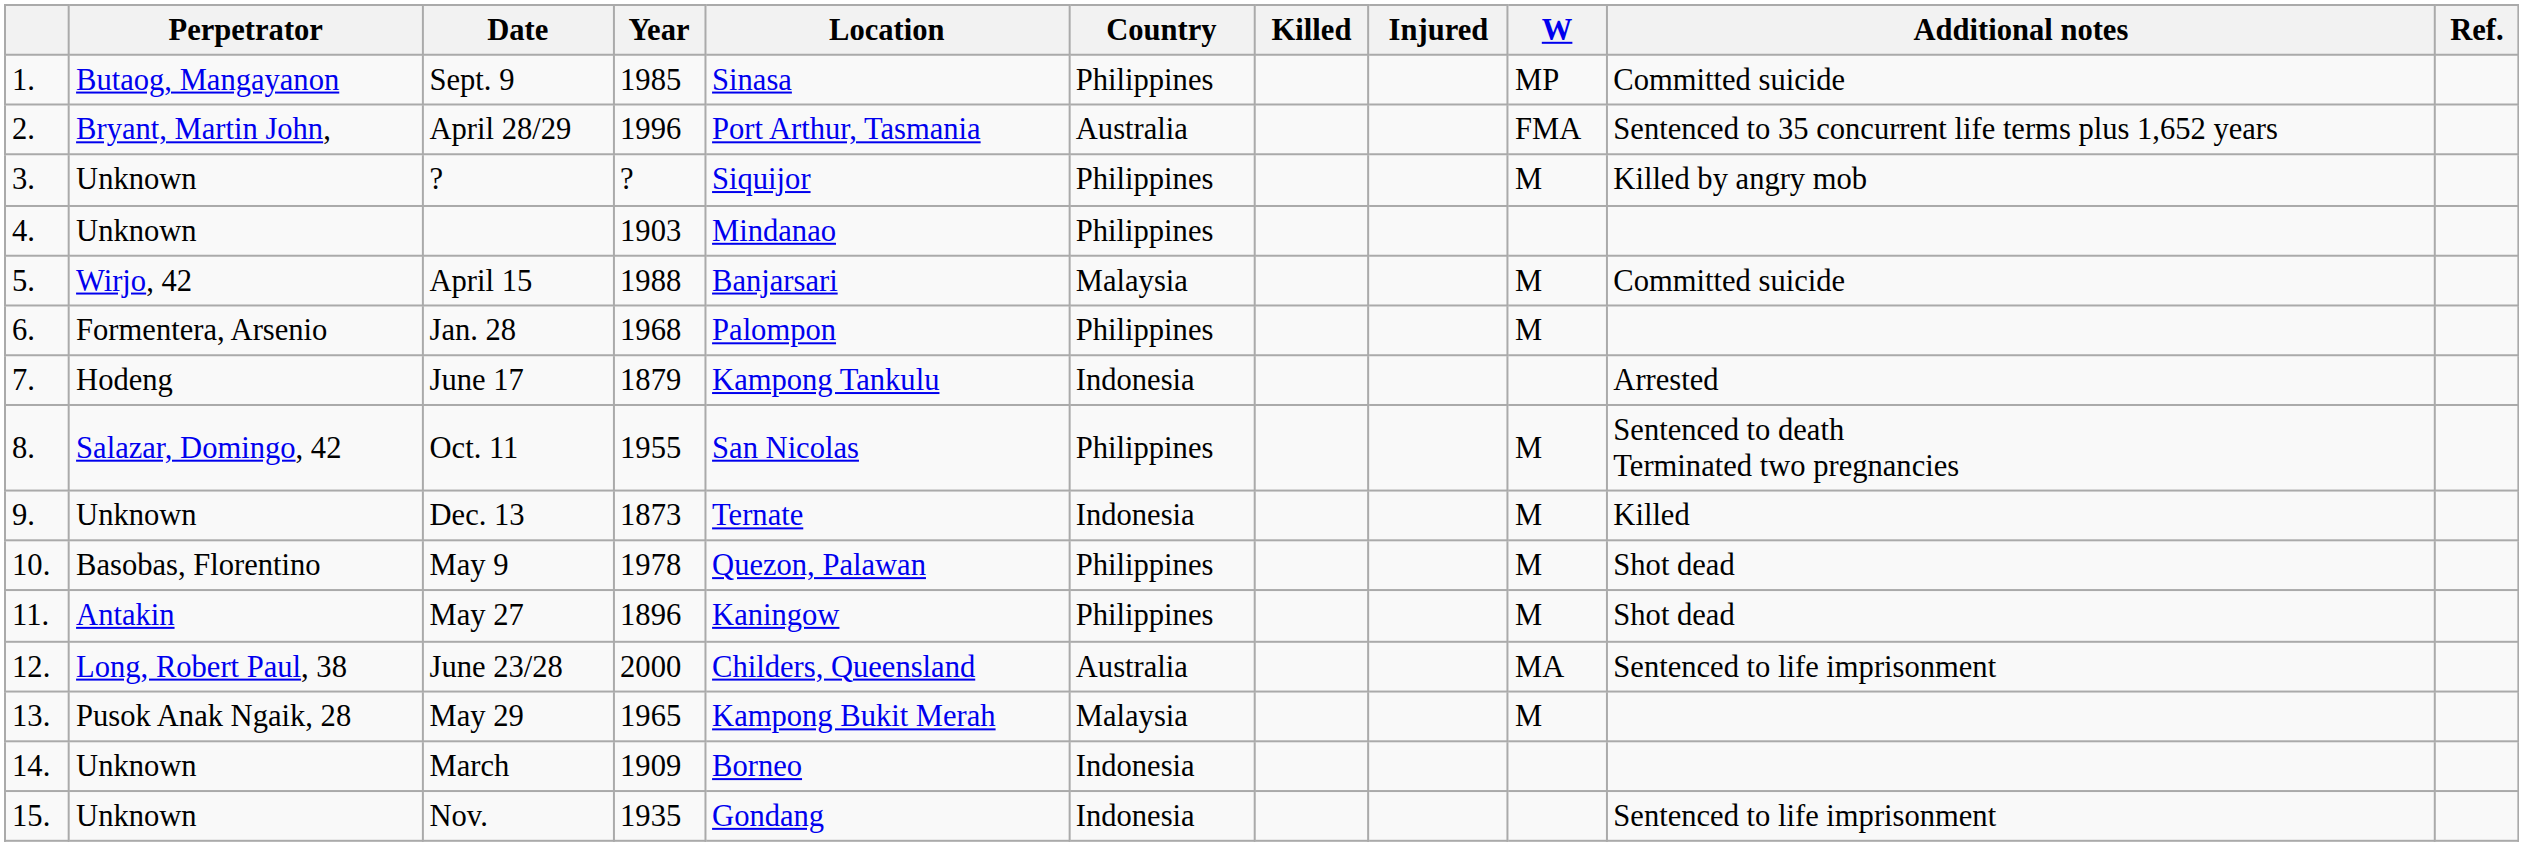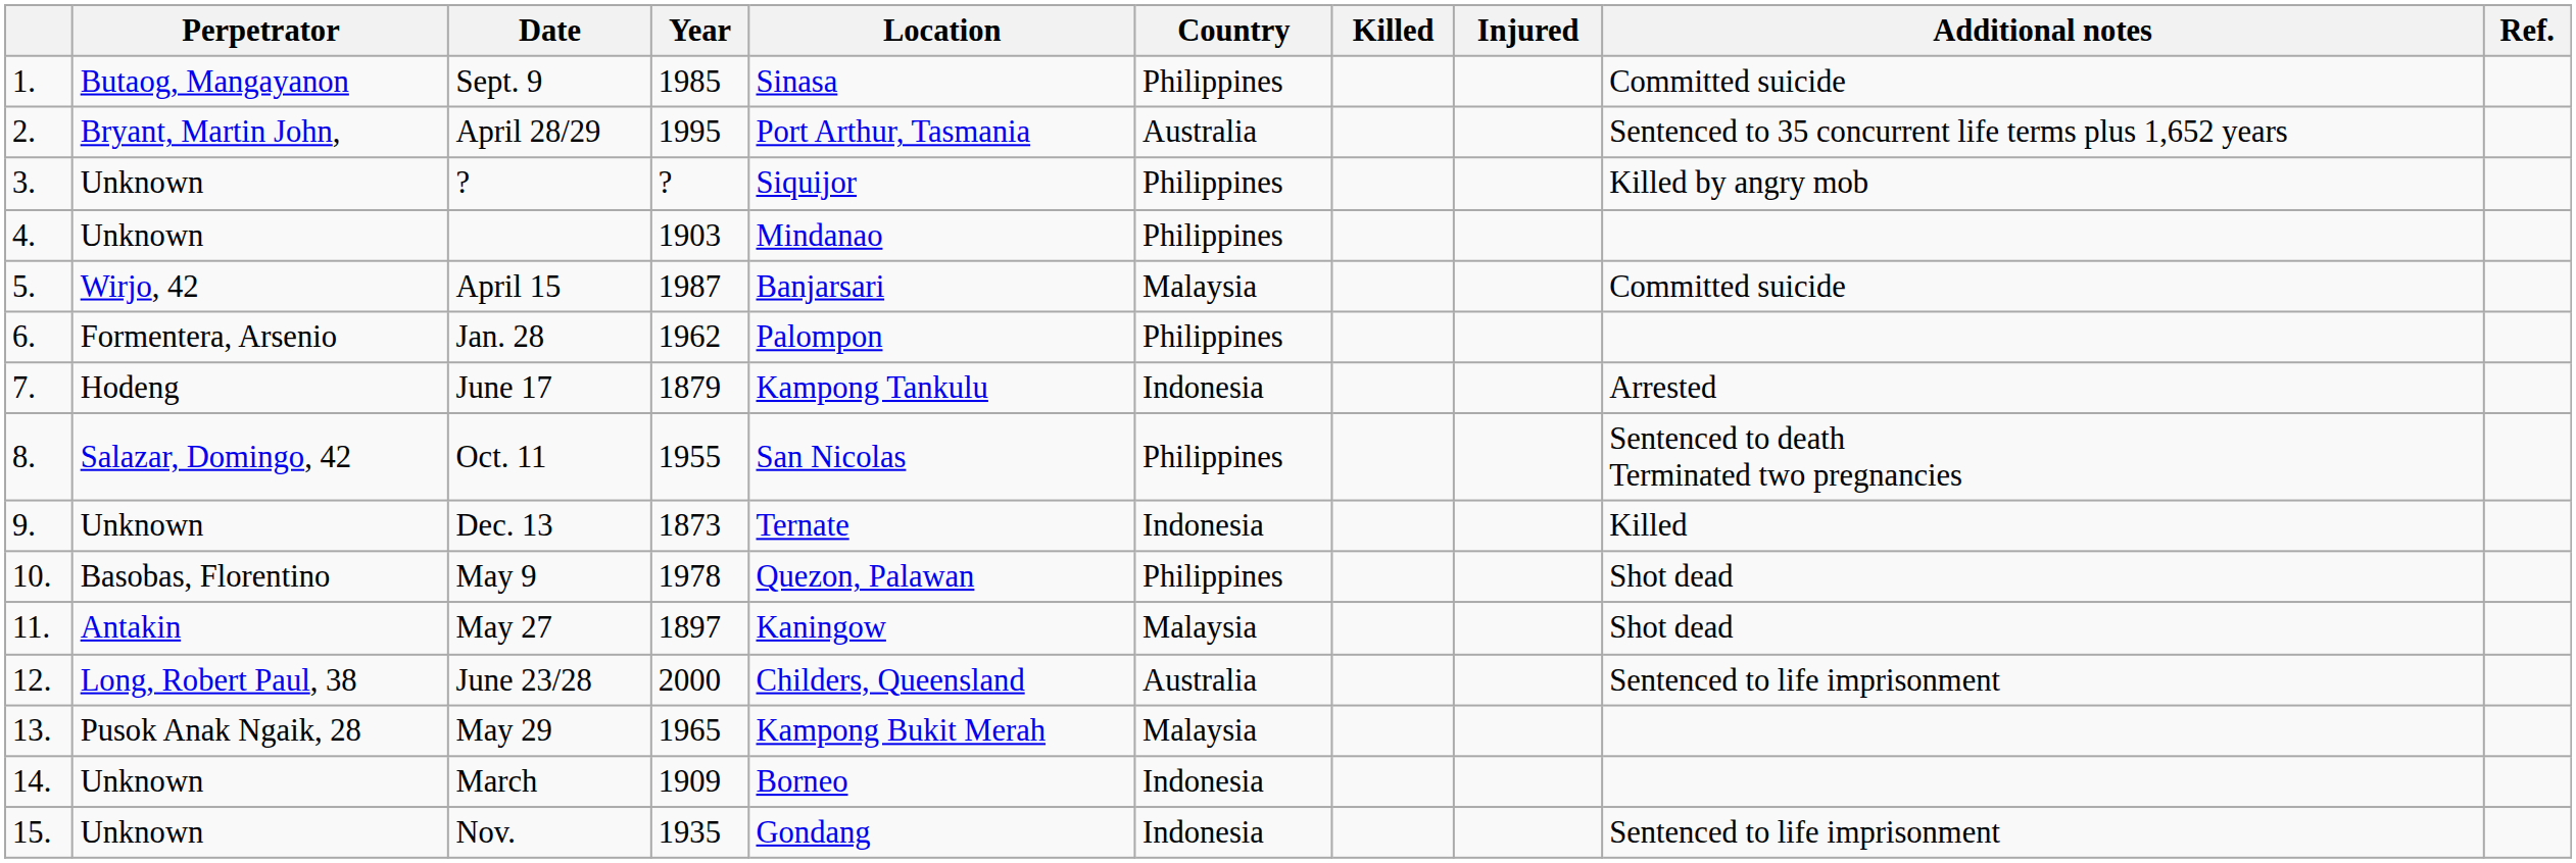- column: W | MP | FMA | M | M | M | M | M | M | M | MA | M
April 28/29 | Year: 1996 -> 1995
April 15 | Year: 1988 -> 1987
Jan. 28 | Year: 1968 -> 1962
May 27 | Year: 1896 -> 1897
May 27 | Country: Philippines -> Malaysia
